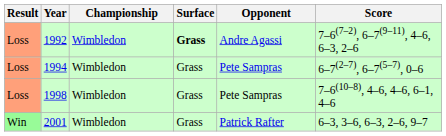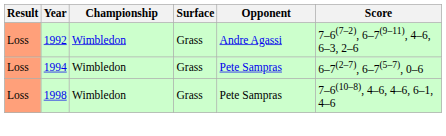1992 | Surface: bold -> normal
- row: Win | 2001 | Wimbledon | Grass | Patrick Rafter | 6–3, 3–6, 6–3, 2–6, 9–7
